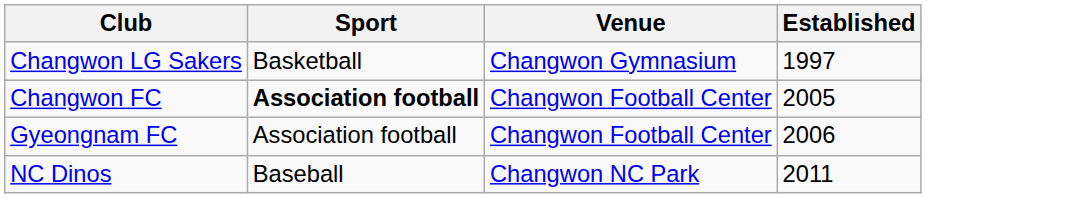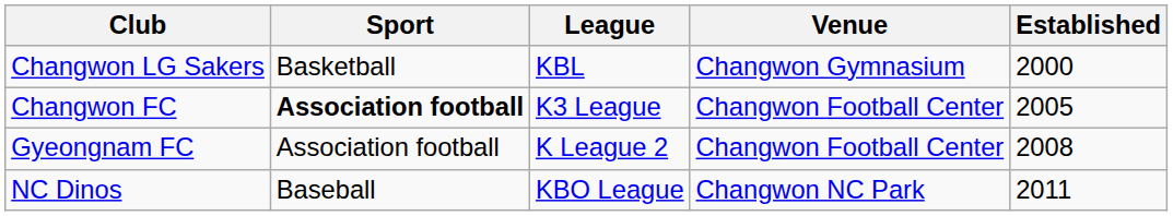+ column: League | KBL | K3 League | K League 2 | KBO League
Changwon LG Sakers | Established: 1997 -> 2000
Gyeongnam FC | Established: 2006 -> 2008
